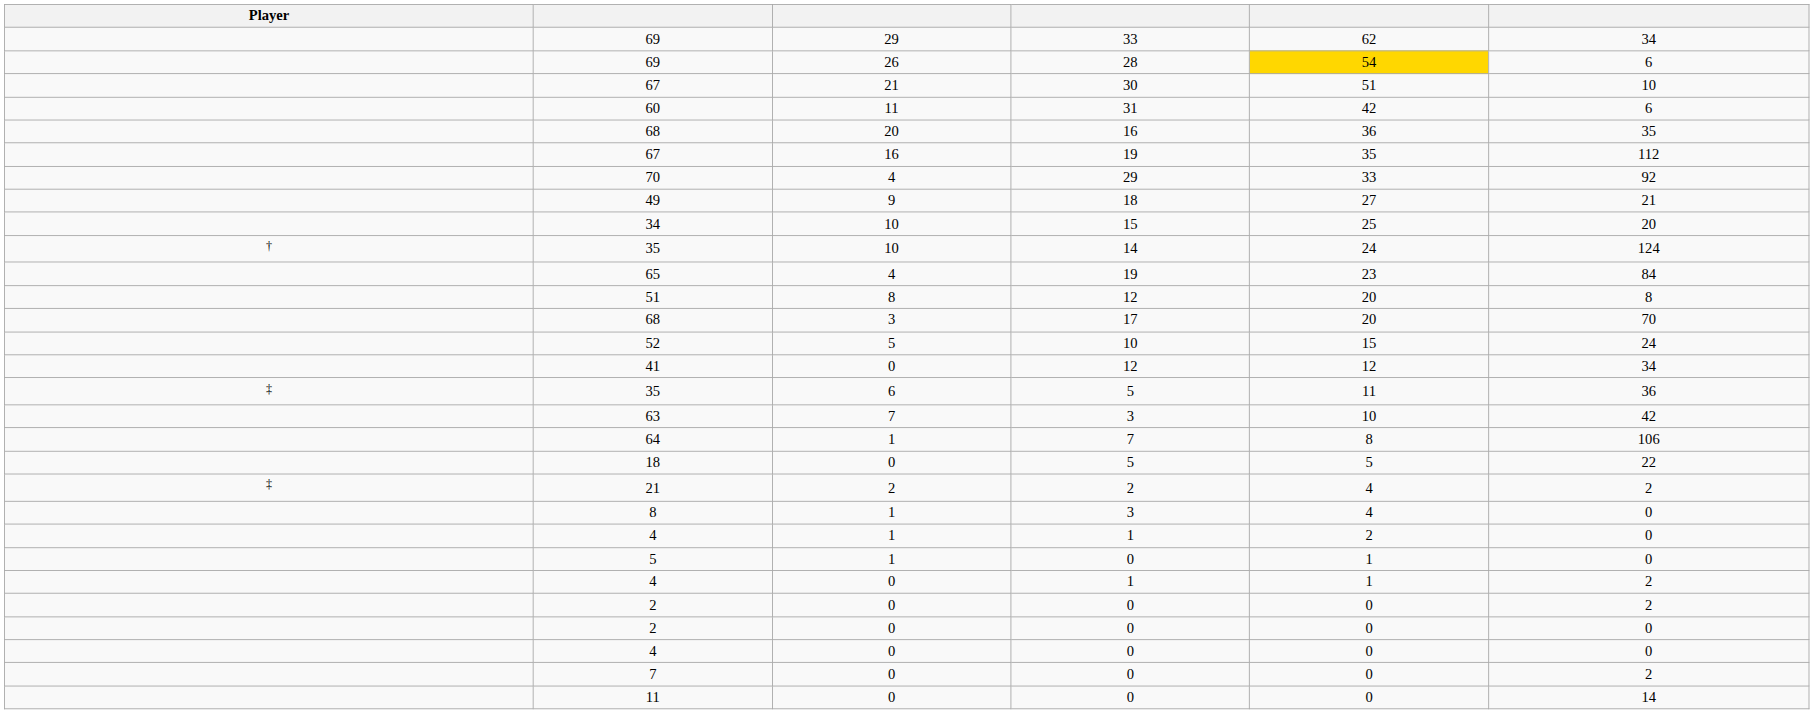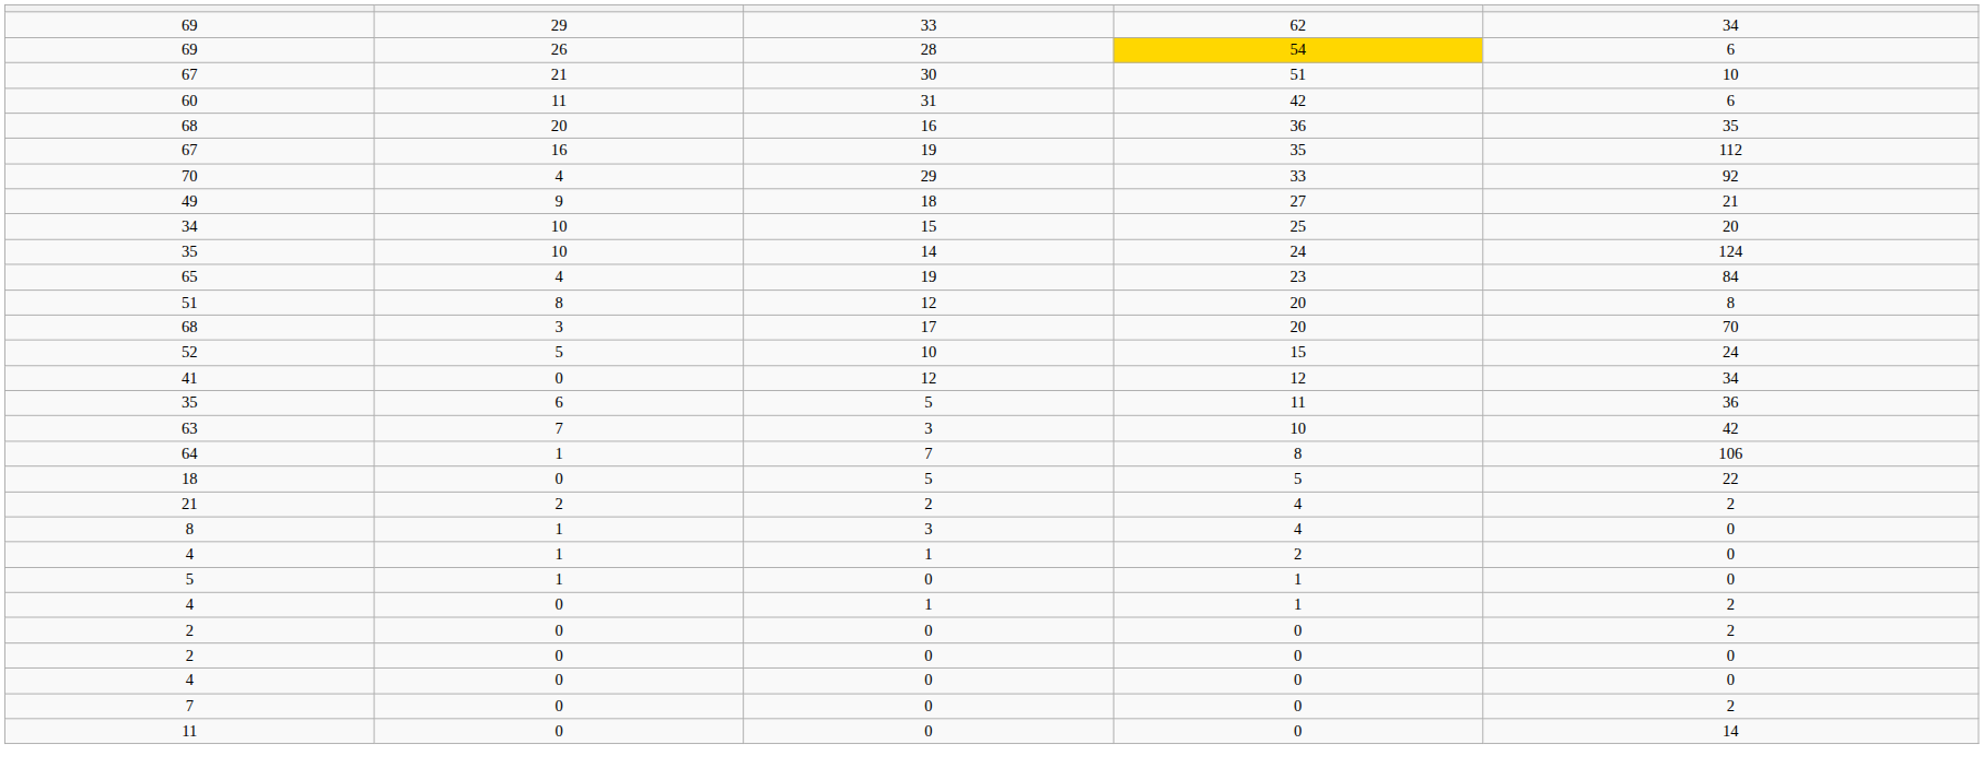- column: Player | † | ‡ | ‡
